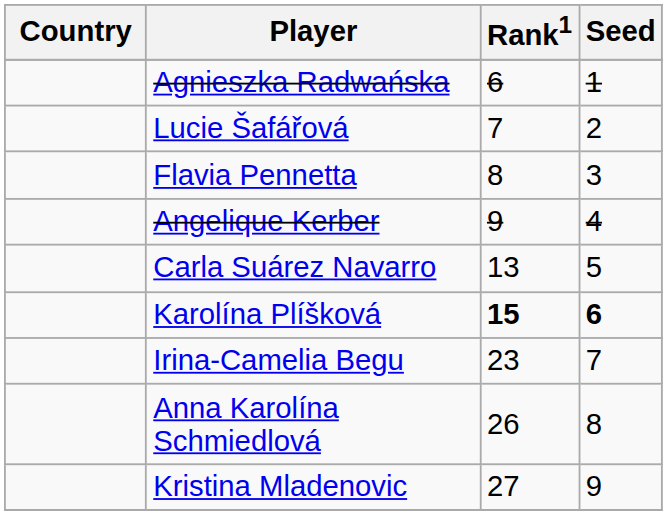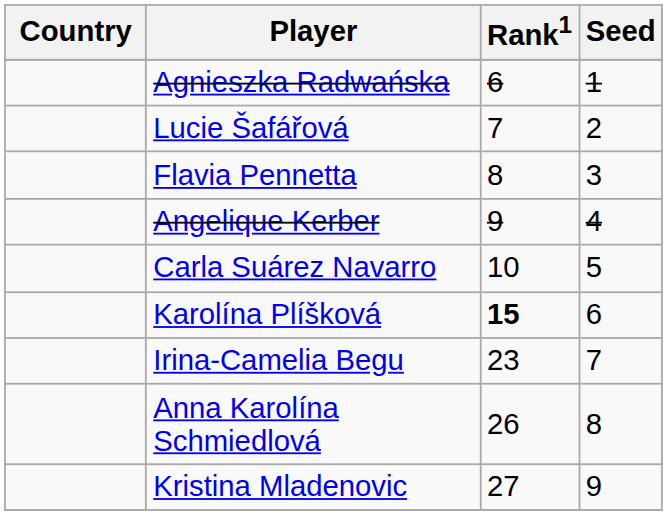Carla Suárez Navarro | Rank1: 13 -> 10
Karolína Plíšková | Seed: bold -> normal
